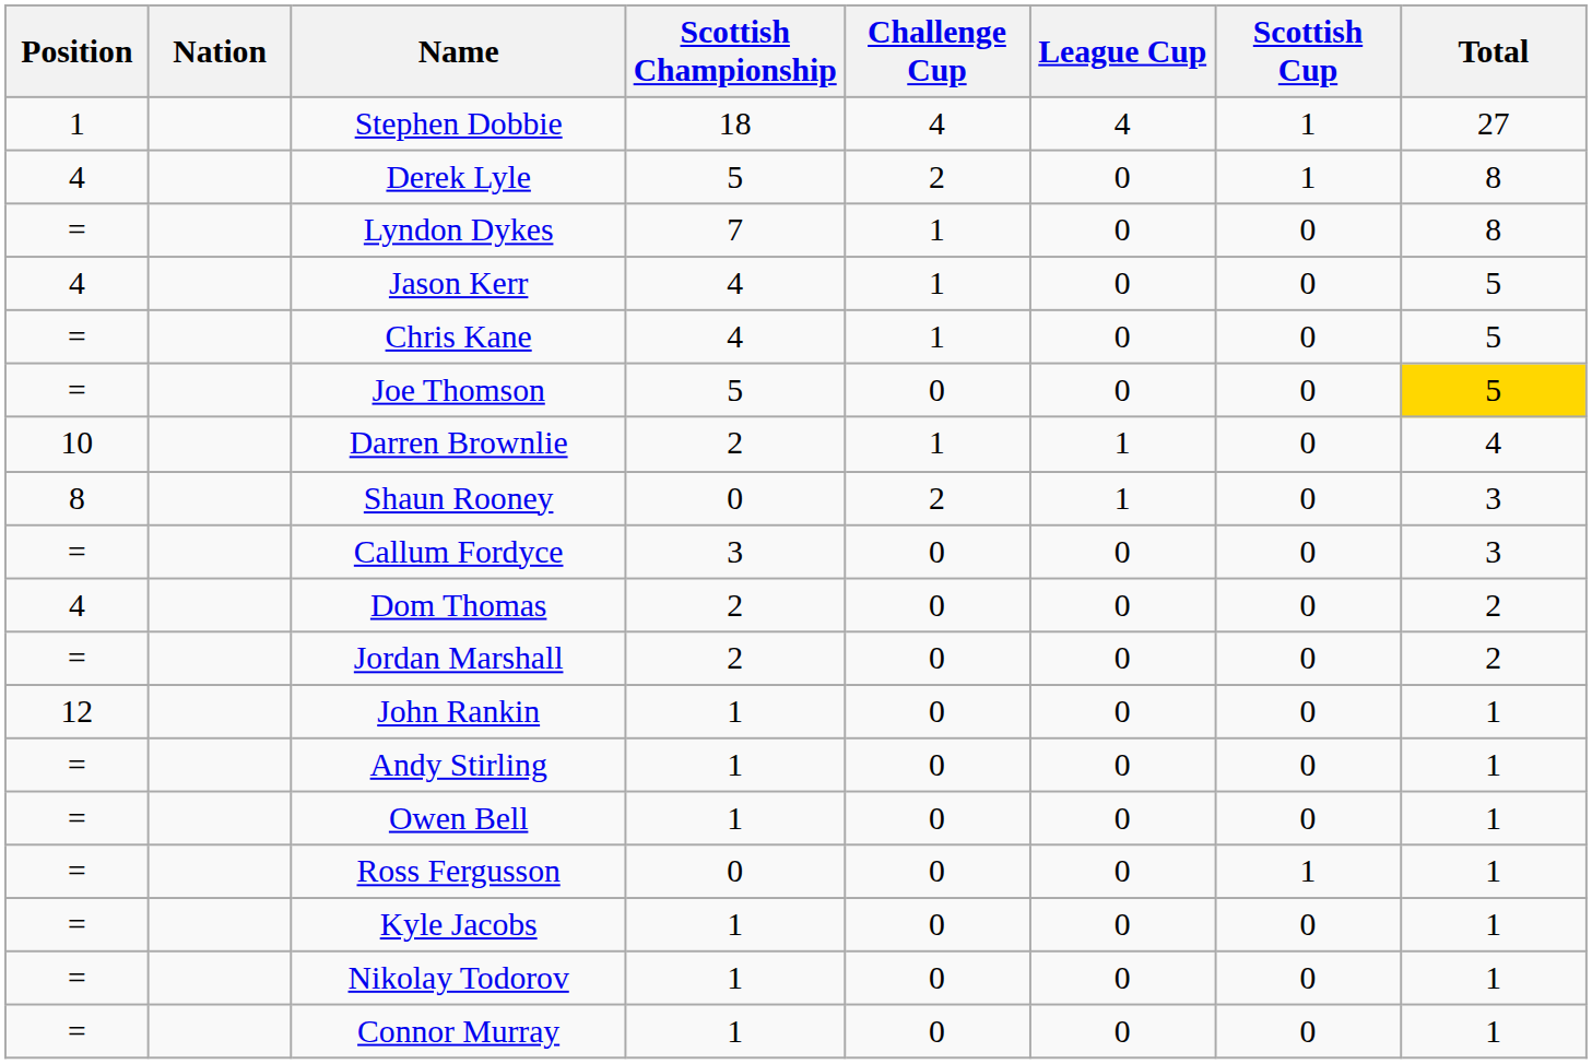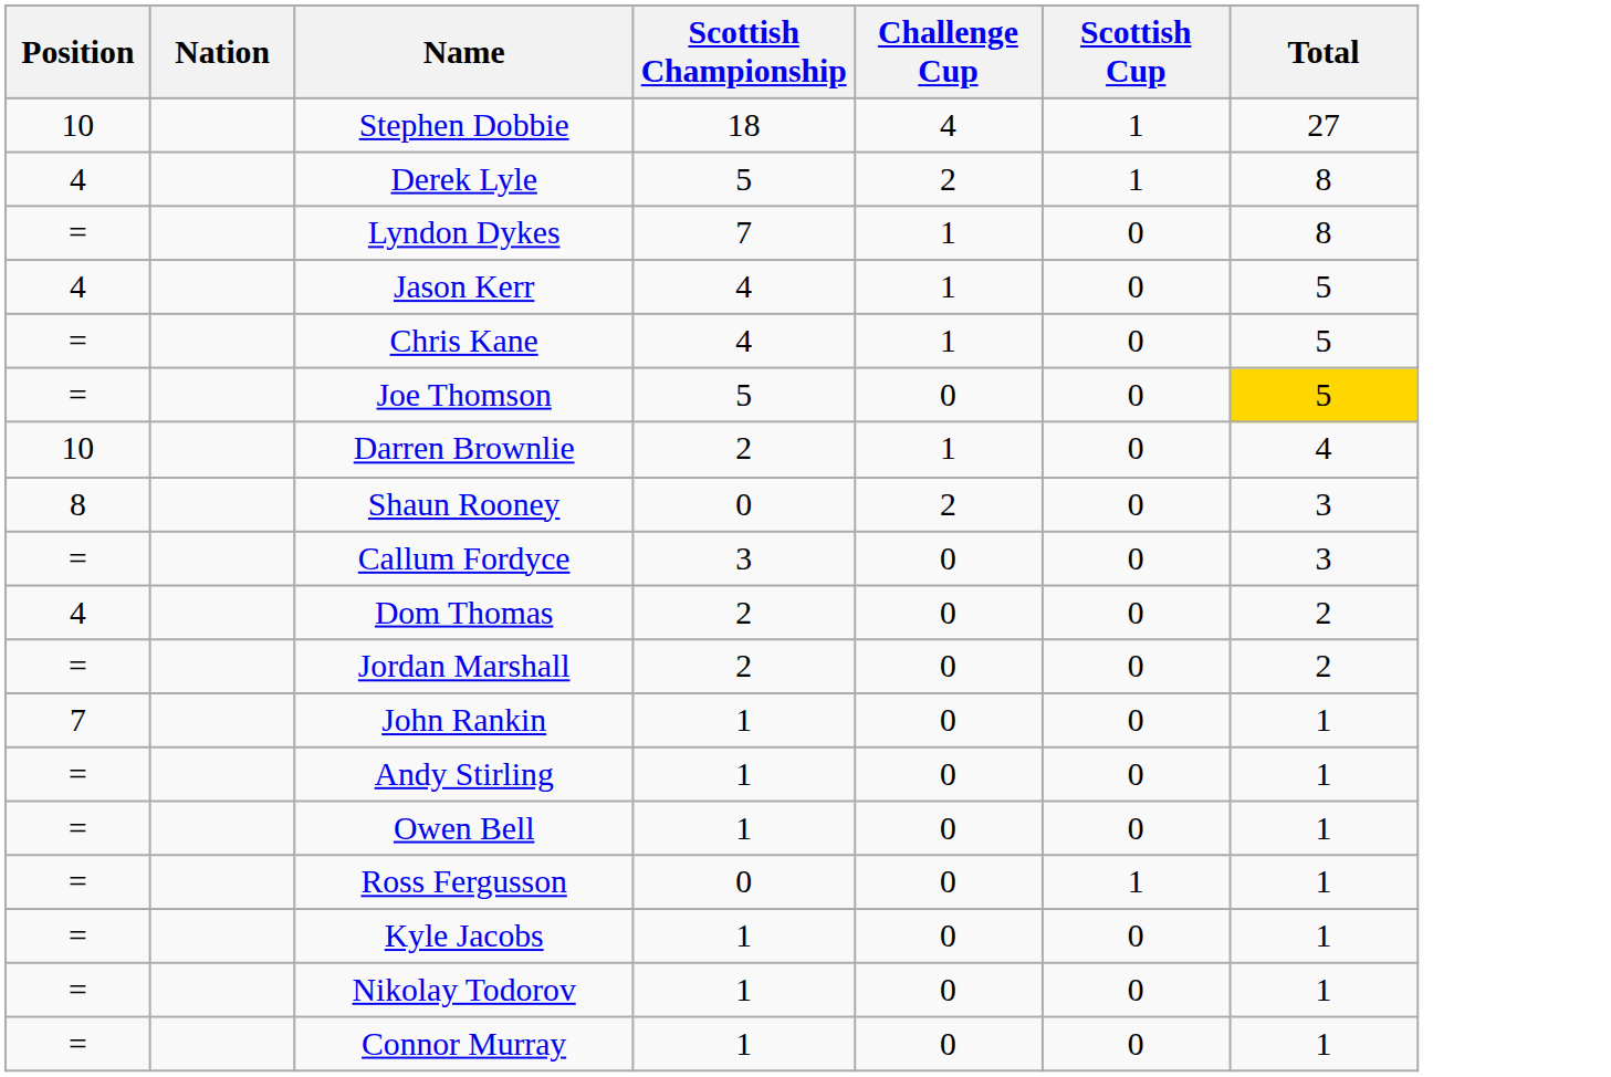- column: League Cup | 4 | 0 | 0 | 0 | 0 | 0 | 1 | 1 | 0 | 0 | 0 | 0 | 0 | 0 | 0 | 0 | 0 | 0
Stephen Dobbie | Position: 1 -> 10
John Rankin | Position: 12 -> 7
